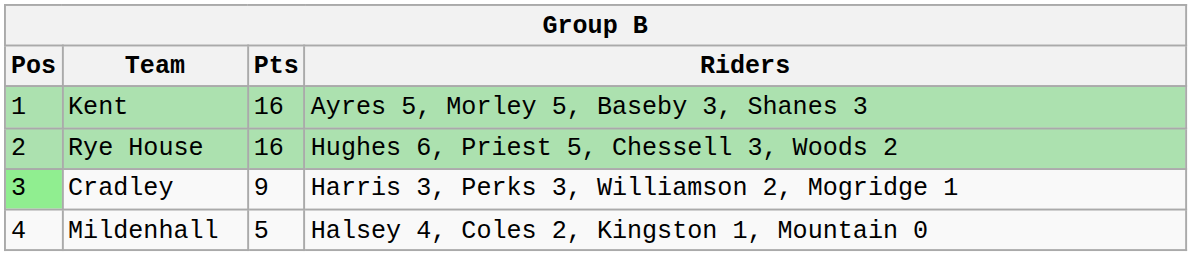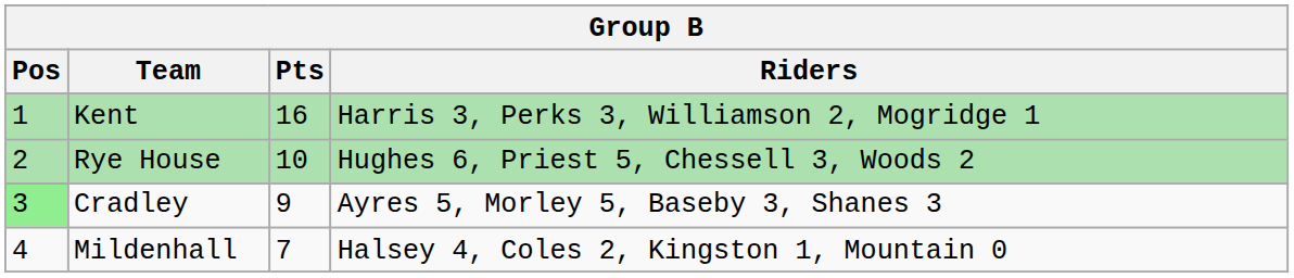Kent | Riders: Ayres 5, Morley 5, Baseby 3, Shanes 3 -> Harris 3, Perks 3, Williamson 2, Mogridge 1
Rye House | Pts: 16 -> 10
Cradley | Riders: Harris 3, Perks 3, Williamson 2, Mogridge 1 -> Ayres 5, Morley 5, Baseby 3, Shanes 3
Mildenhall | Pts: 5 -> 7
